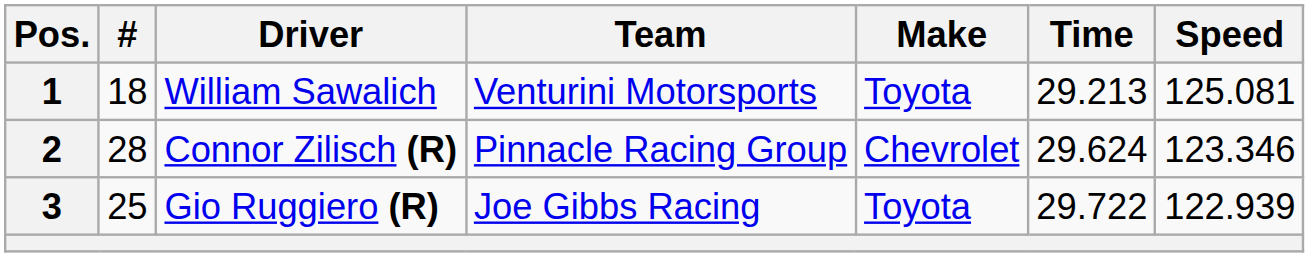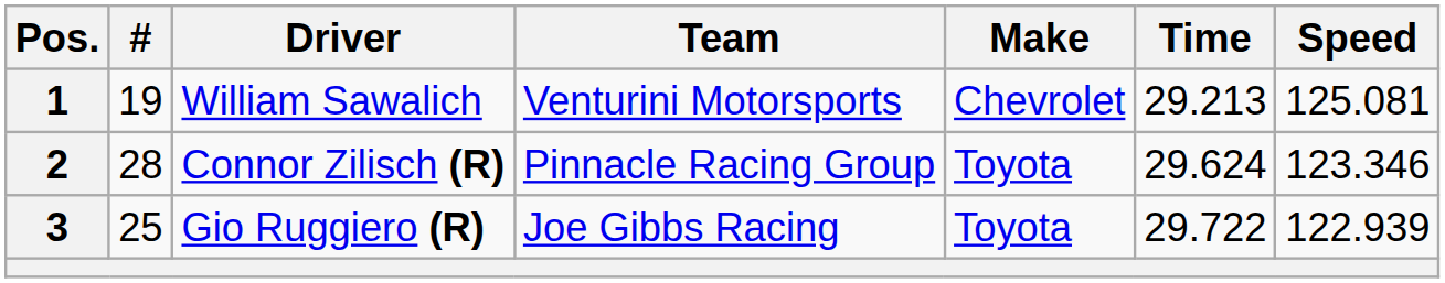1 | #: 18 -> 19
1 | Make: Toyota -> Chevrolet
2 | Make: Chevrolet -> Toyota
